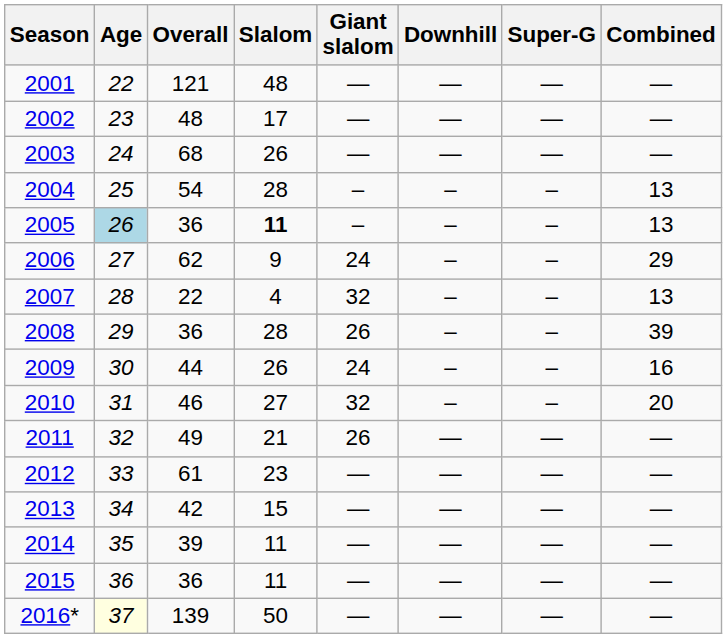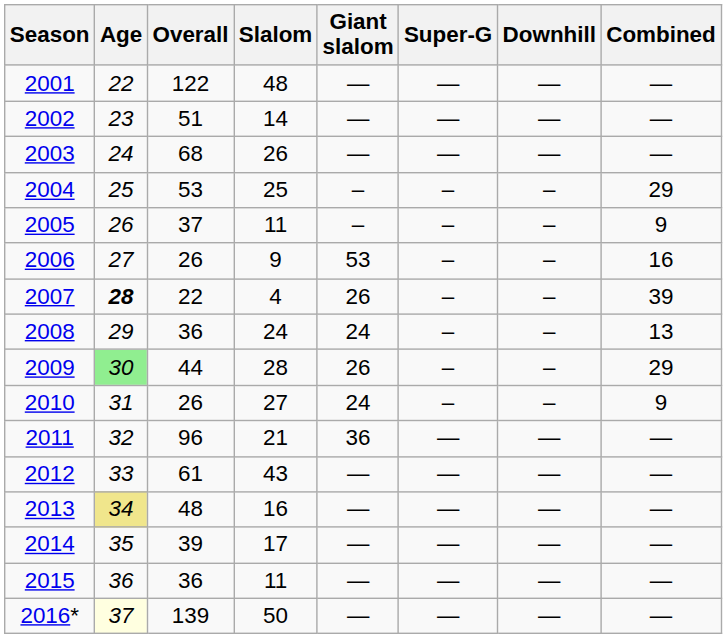columns swapped: Super-G <-> Downhill
2001 | Overall: 121 -> 122
2002 | Overall: 48 -> 51
2002 | Slalom: 17 -> 14
2004 | Overall: 54 -> 53
2004 | Slalom: 28 -> 25
2004 | Combined: 13 -> 29
2005 | Age: lightblue background -> no background
2005 | Overall: 36 -> 37
2005 | Slalom: bold -> normal
2005 | Combined: 13 -> 9
2006 | Overall: 62 -> 26
2006 | Giant slalom: 24 -> 53
2006 | Combined: 29 -> 16
2007 | Age: normal -> bold
2007 | Giant slalom: 32 -> 26
2007 | Combined: 13 -> 39
2008 | Slalom: 28 -> 24
2008 | Giant slalom: 26 -> 24
2008 | Combined: 39 -> 13
2009 | Age: no background -> lightgreen background
2009 | Slalom: 26 -> 28
2009 | Giant slalom: 24 -> 26
2009 | Combined: 16 -> 29
2010 | Overall: 46 -> 26
2010 | Giant slalom: 32 -> 24
2010 | Combined: 20 -> 9
2011 | Overall: 49 -> 96
2011 | Giant slalom: 26 -> 36
2012 | Slalom: 23 -> 43
2013 | Age: no background -> khaki background
2013 | Overall: 42 -> 48
2013 | Slalom: 15 -> 16
2014 | Slalom: 11 -> 17
